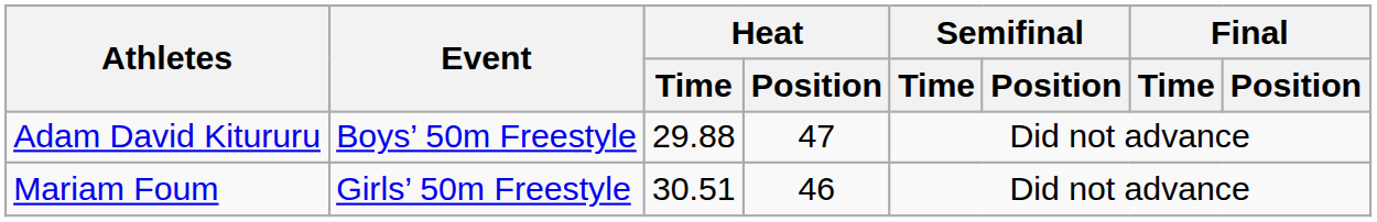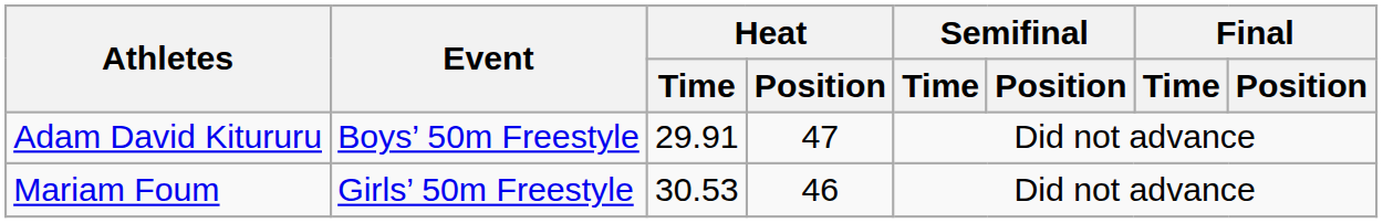Adam David Kitururu | Heat / Time: 29.88 -> 29.91
Mariam Foum | Heat / Time: 30.51 -> 30.53
